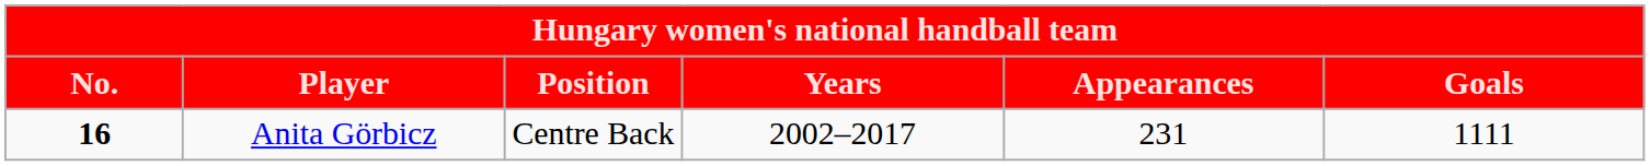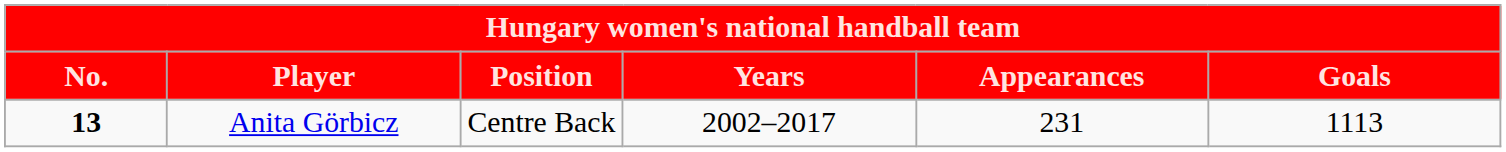Anita Görbicz | No.: 16 -> 13
Anita Görbicz | Goals: 1111 -> 1113
